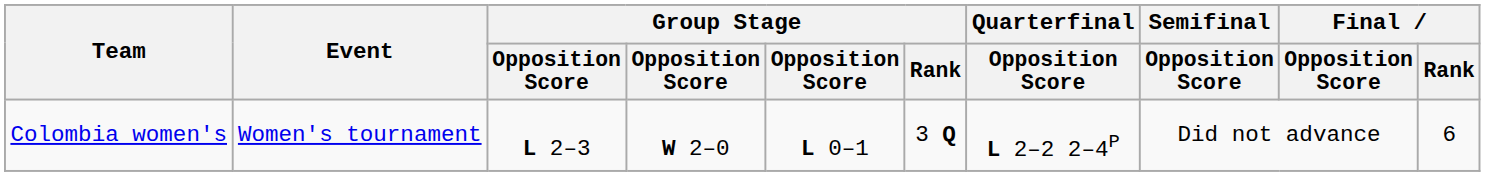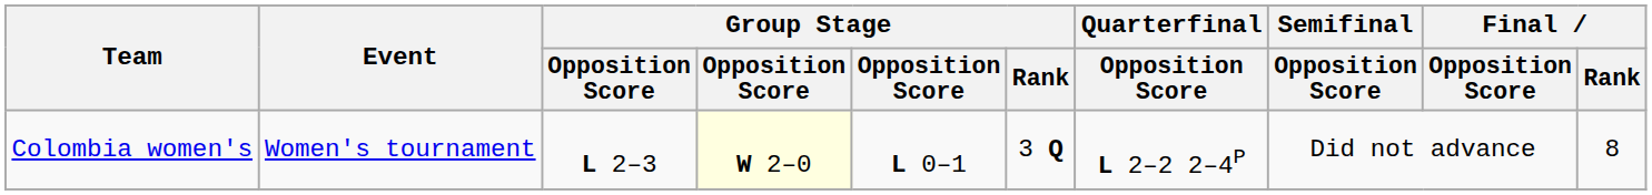Colombia women's | column 4: no background -> lightyellow background
Colombia women's | Final / Rank: 6 -> 8
